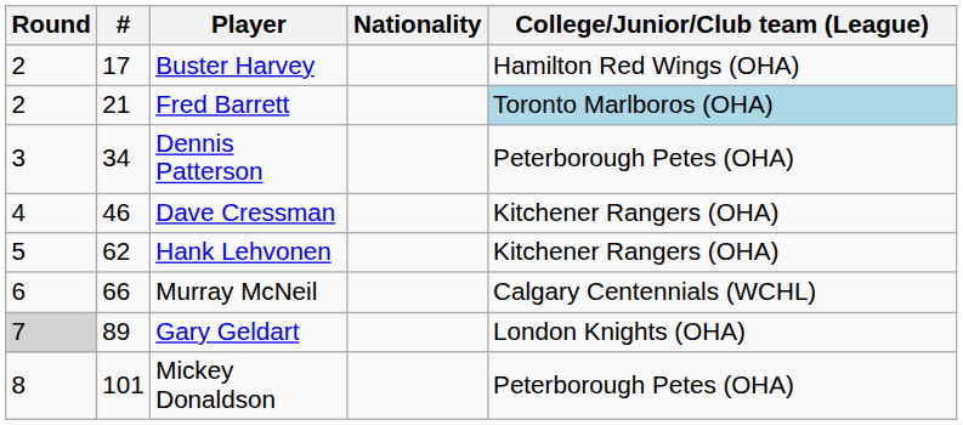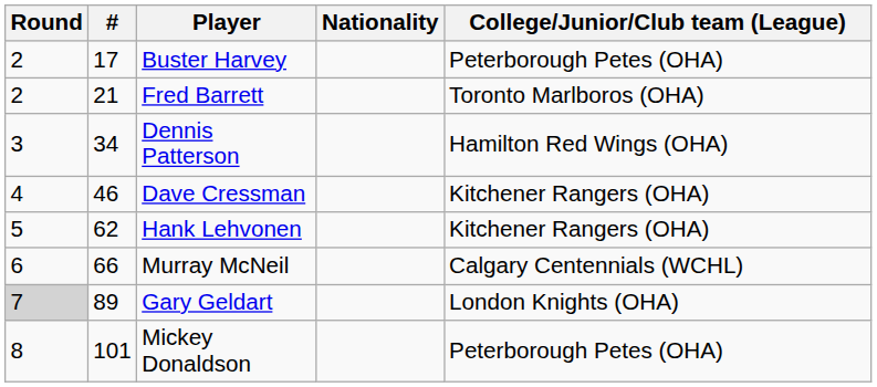Buster Harvey | College/Junior/Club team (League): Hamilton Red Wings (OHA) -> Peterborough Petes (OHA)
Fred Barrett | College/Junior/Club team (League): lightblue background -> no background
Dennis Patterson | College/Junior/Club team (League): Peterborough Petes (OHA) -> Hamilton Red Wings (OHA)
